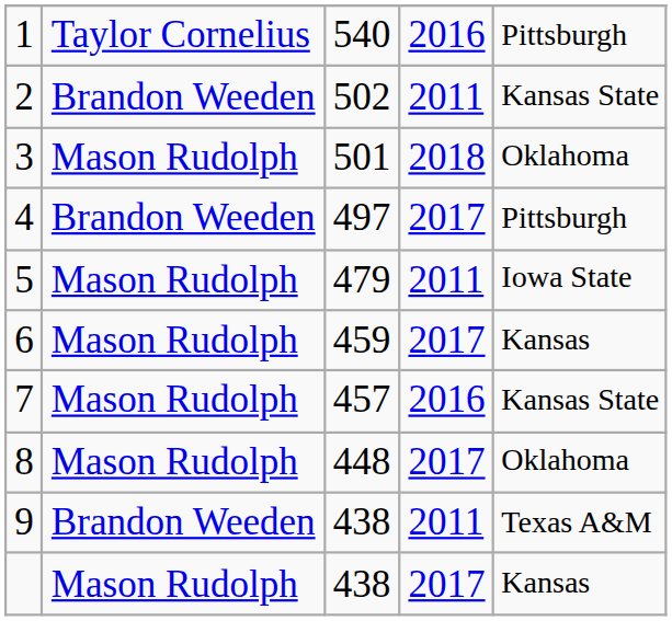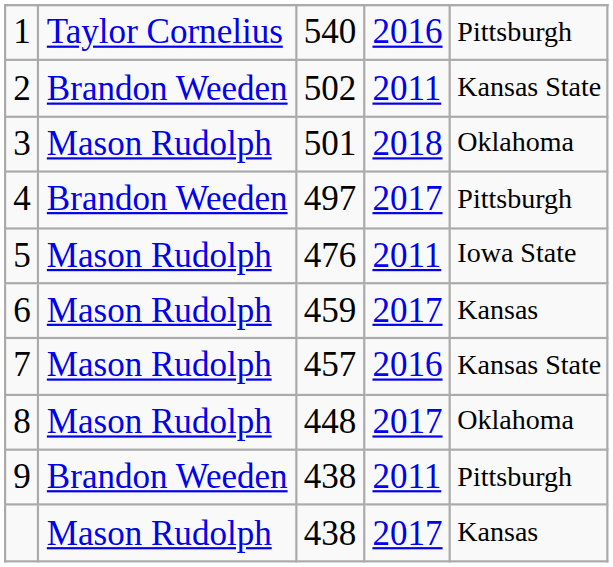5 | column 3: 479 -> 476
9 | column 5: Texas A&M -> Pittsburgh
